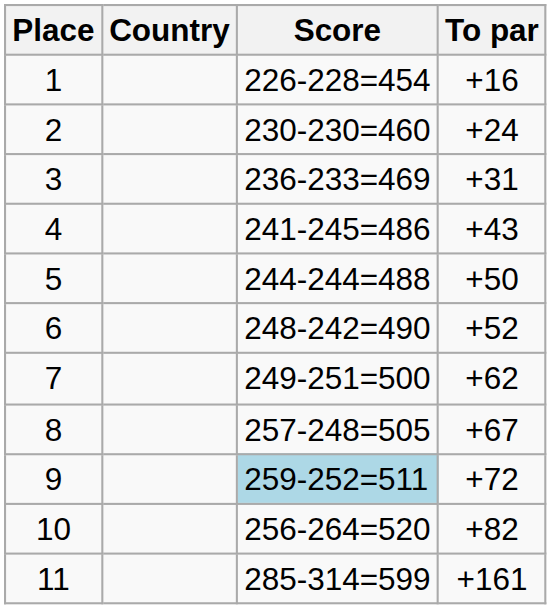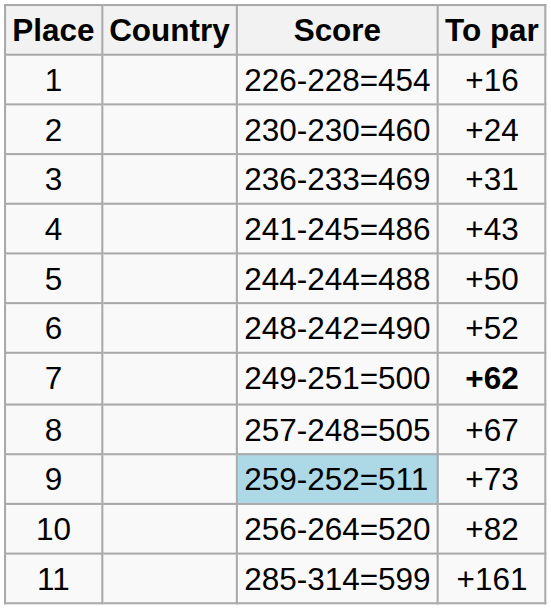7 | To par: normal -> bold
9 | To par: +72 -> +73
